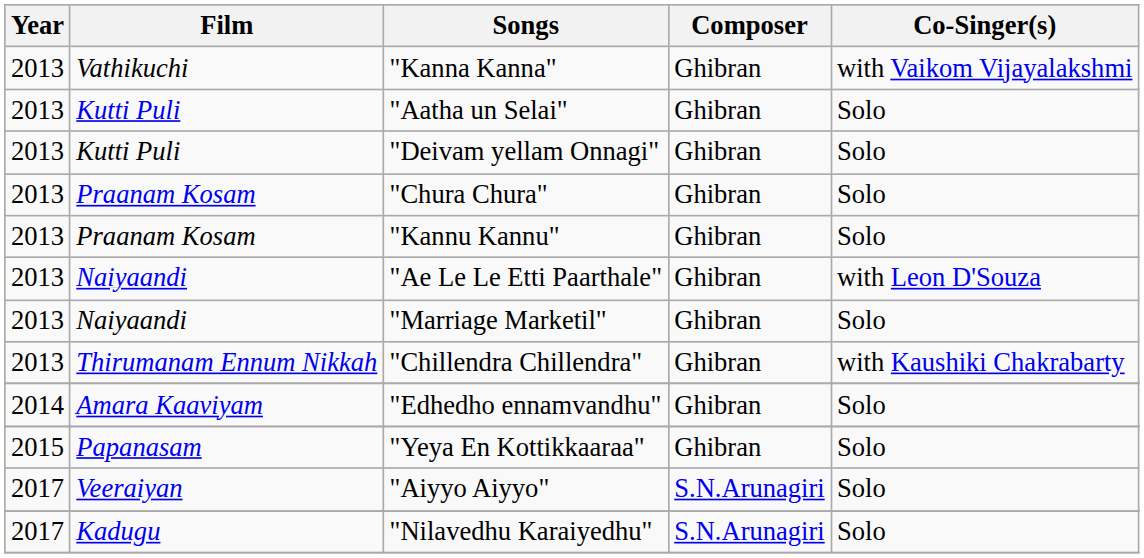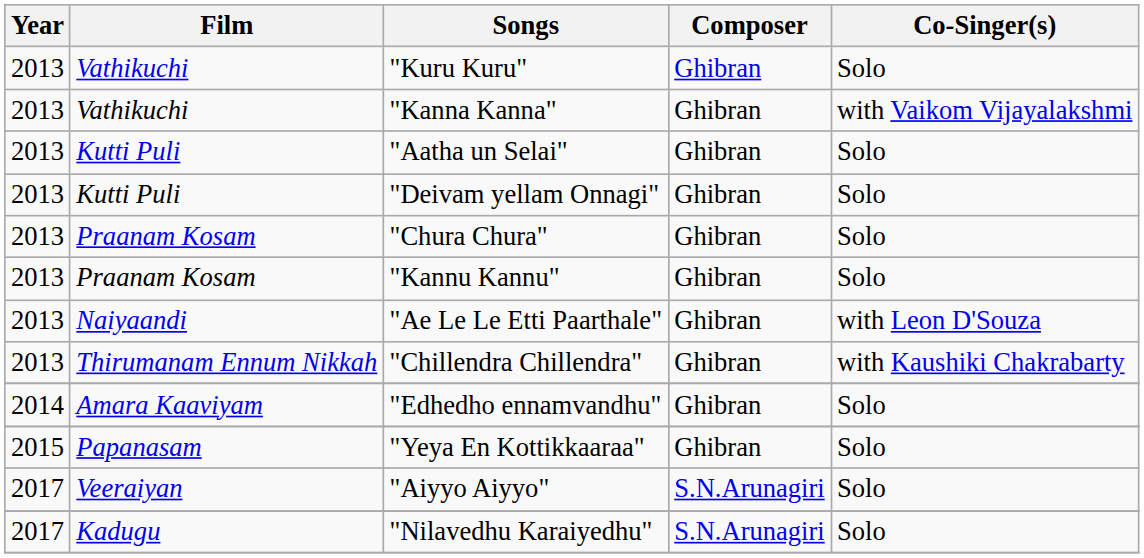+ row: 2013 | Vathikuchi | "Kuru Kuru" | Ghibran | Solo
- row: 2013 | Naiyaandi | "Marriage Marketil" | Ghibran | Solo
